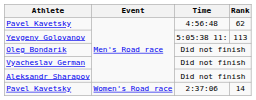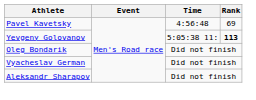Pavel Kavetsky / 4:56:48 | Rank: 62 -> 69
Yevgeny Golovanov | Rank: normal -> bold
- row: Pavel Kavetsky | Women's Road race | 2:37:06 | 14
